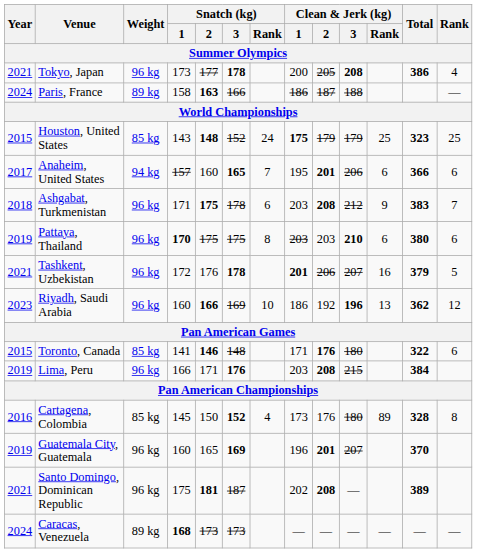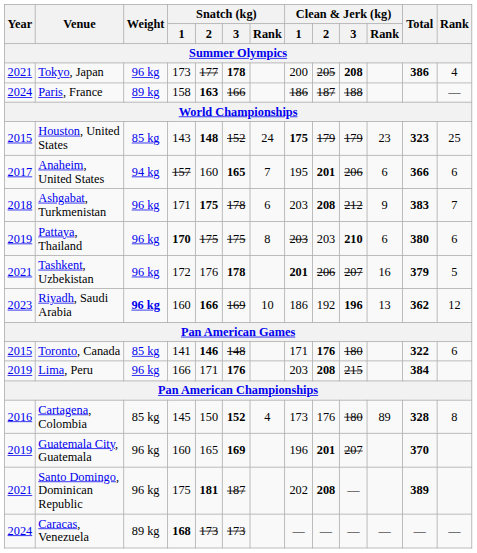Houston, United States | Clean & Jerk (kg) / Rank: 25 -> 23
Riyadh, Saudi Arabia | Weight: normal -> bold
